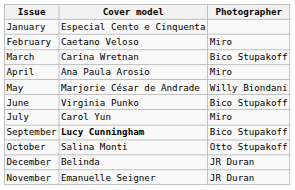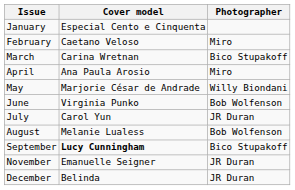June | Photographer: Bico Stupakoff -> Bob Wolfenson
July | Photographer: Miro -> JR Duran
+ row: August | Melanie Lualess | Bob Wolfenson
- row: October | Salina Monti | Otto Stupakoff
rows swapped: November <-> December
